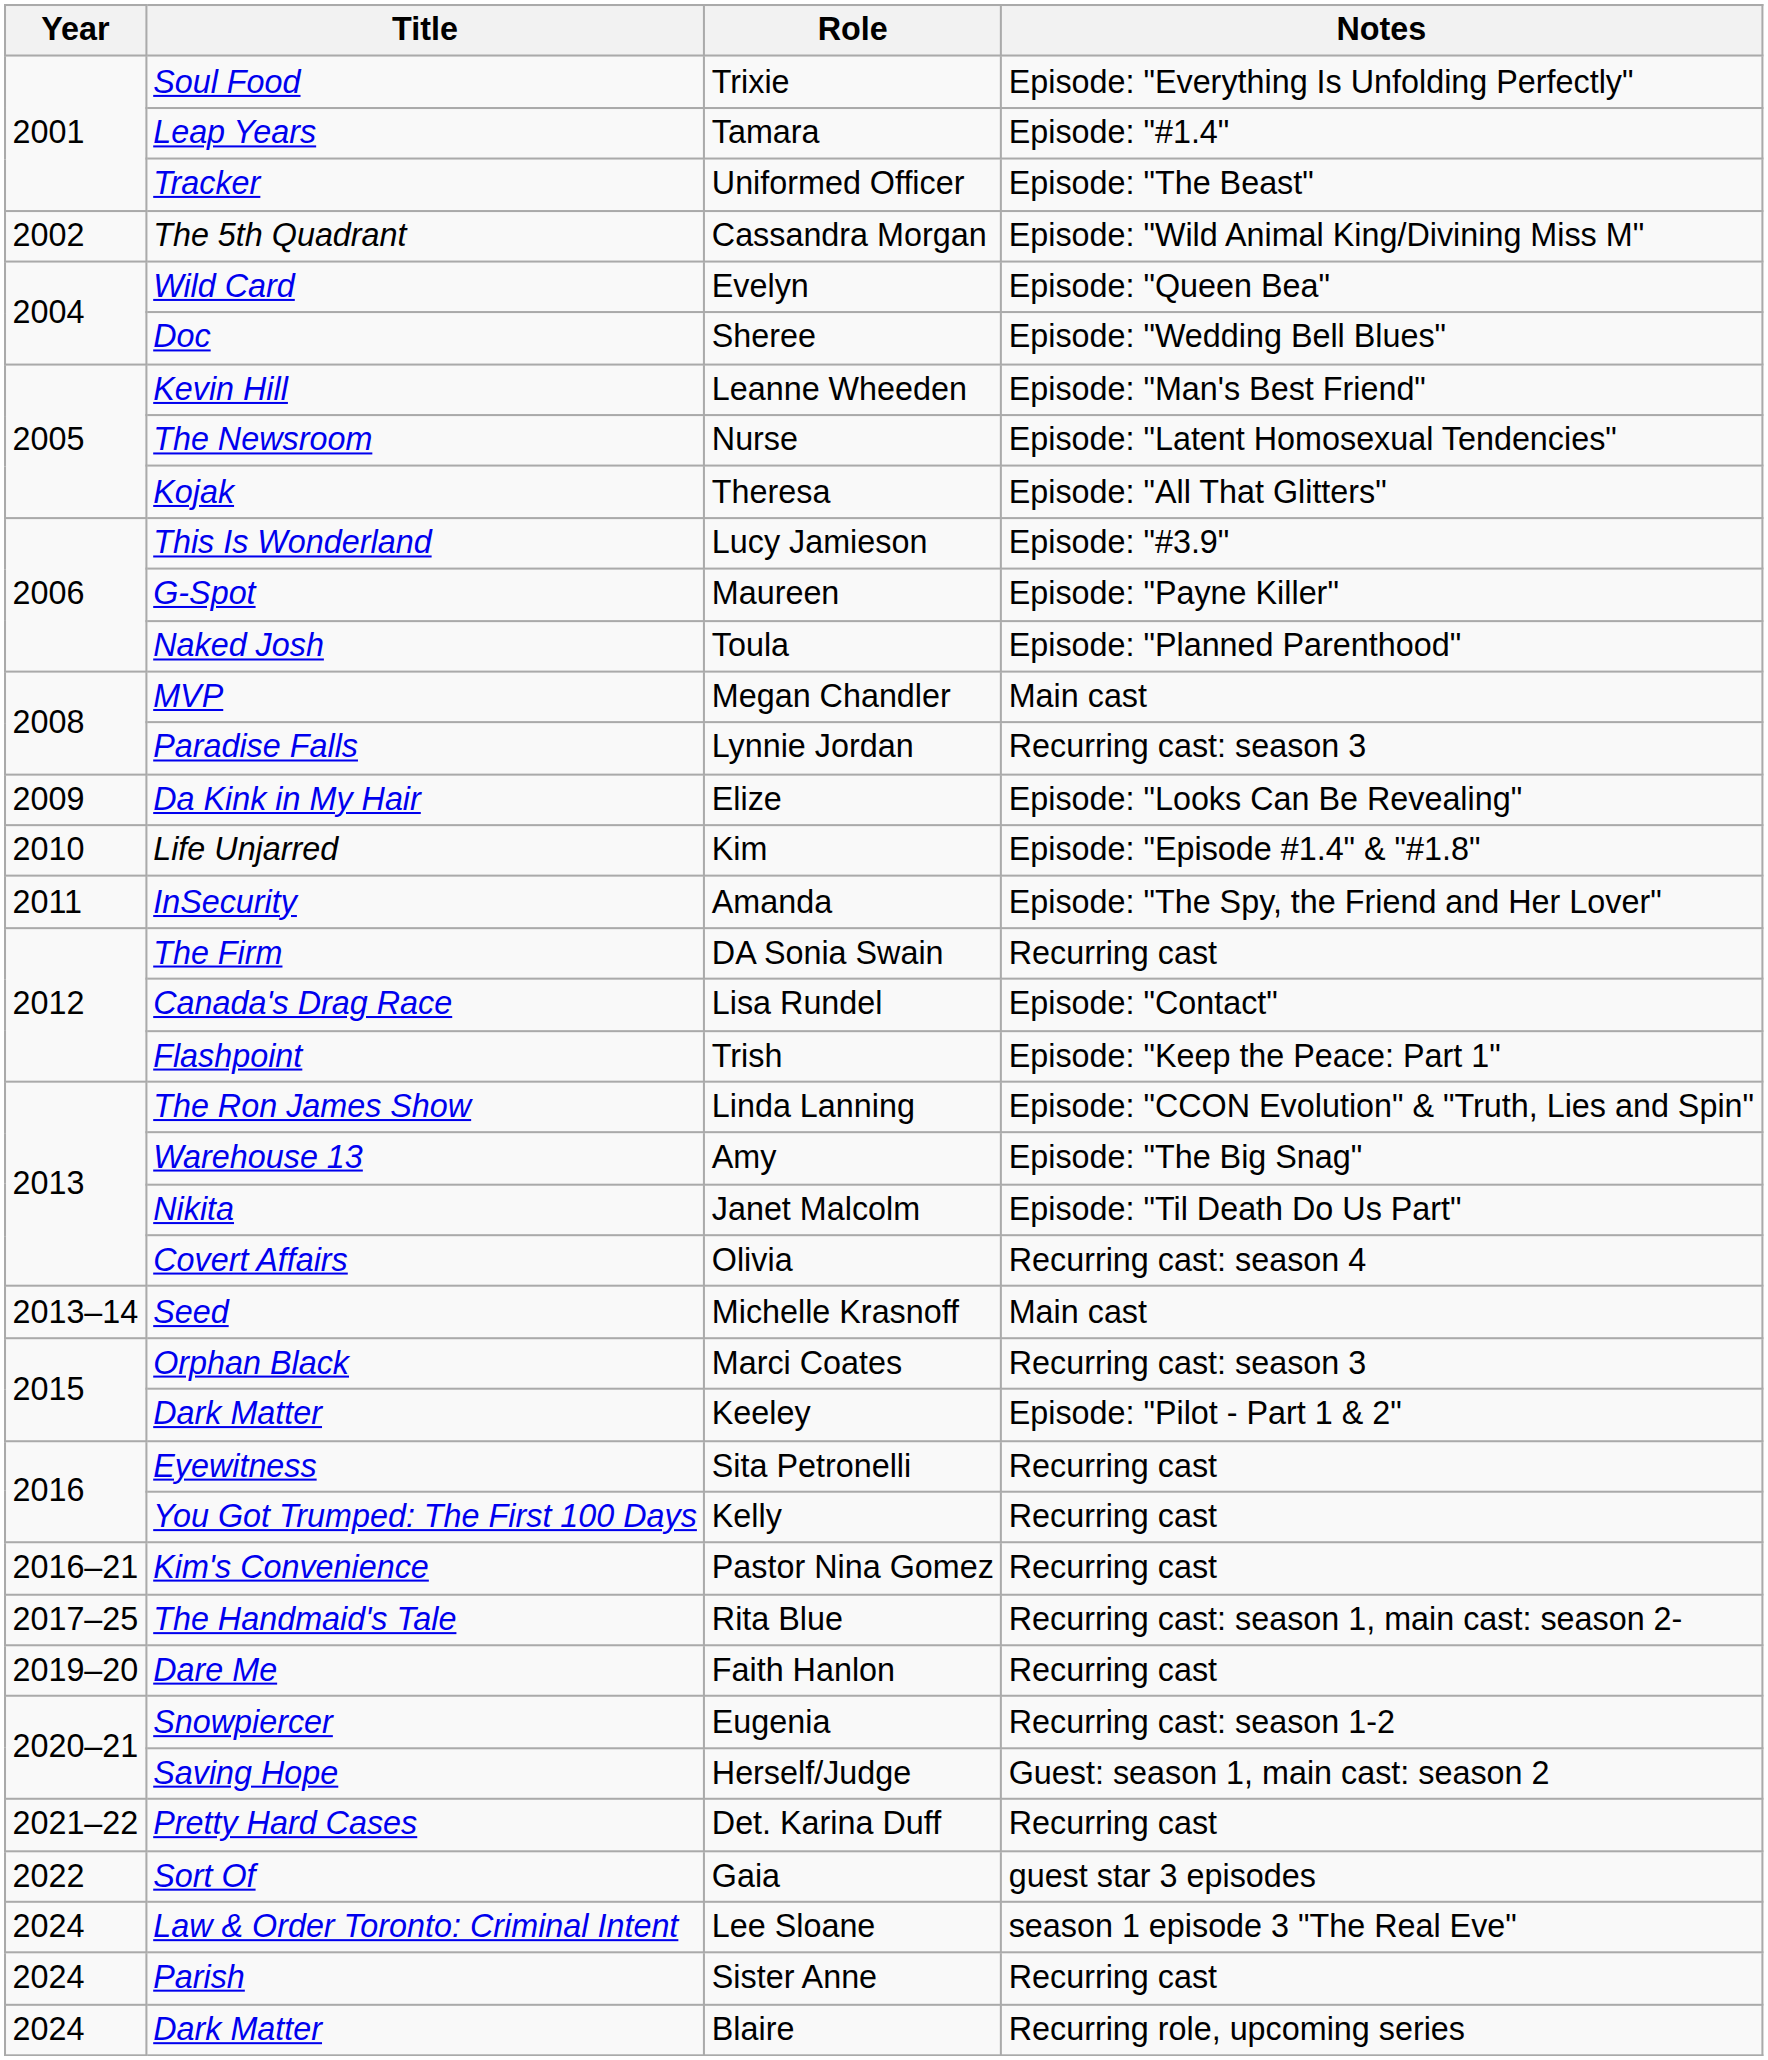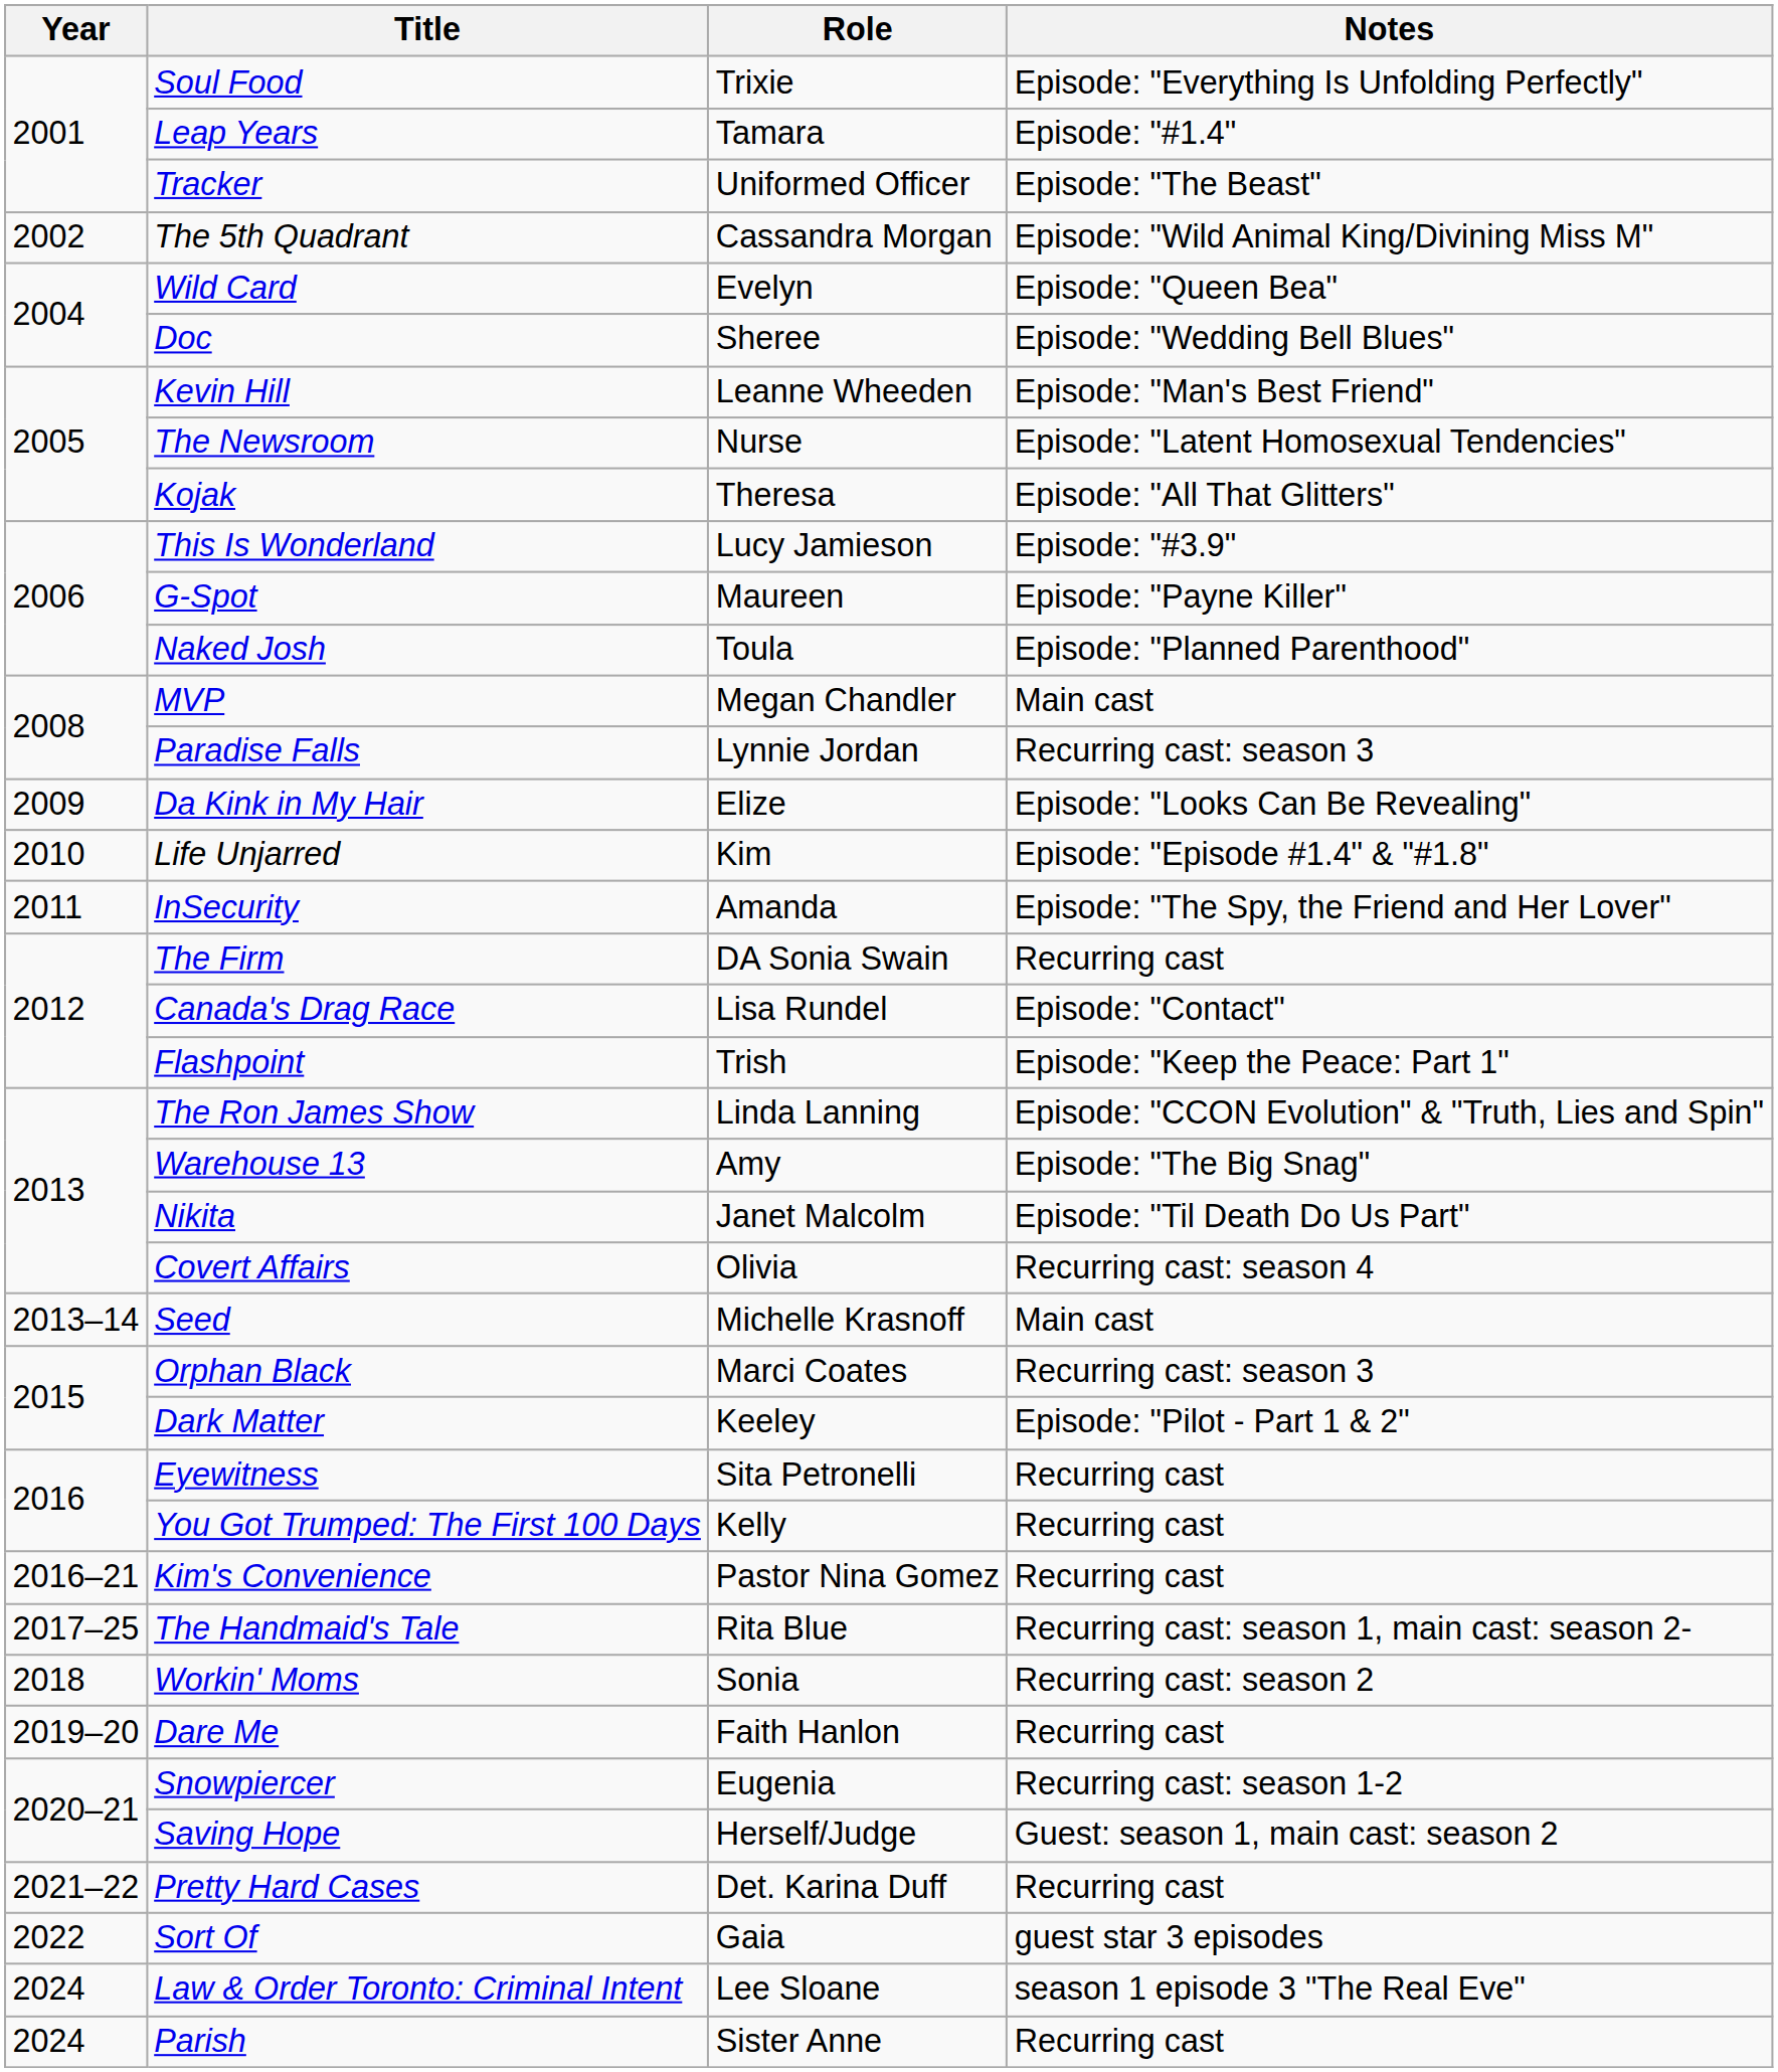+ row: 2018 | Workin' Moms | Sonia | Recurring cast: season 2
- row: 2024 | Dark Matter | Blaire | Recurring role, upcoming series
